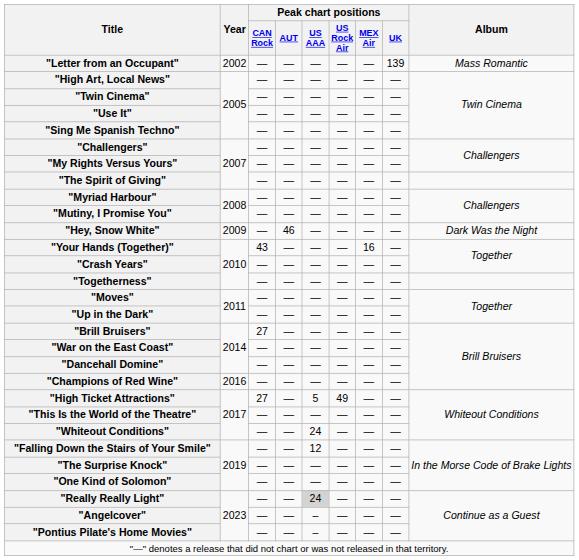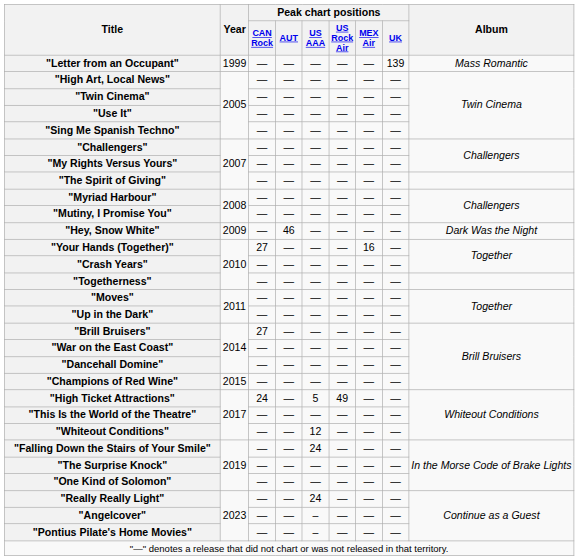"Letter from an Occupant" | Year: 2002 -> 1999
"Your Hands (Together)" | Peak chart positions / CAN Rock: 43 -> 27
"Champions of Red Wine" | Year: 2016 -> 2015
"High Ticket Attractions" | Peak chart positions / CAN Rock: 27 -> 24
"Whiteout Conditions" | Peak chart positions / US AAA: 24 -> 12
"Falling Down the Stairs of Your Smile" | Peak chart positions / US AAA: 12 -> 24
"Really Really Light" | Peak chart positions / US AAA: lightgrey background -> no background
